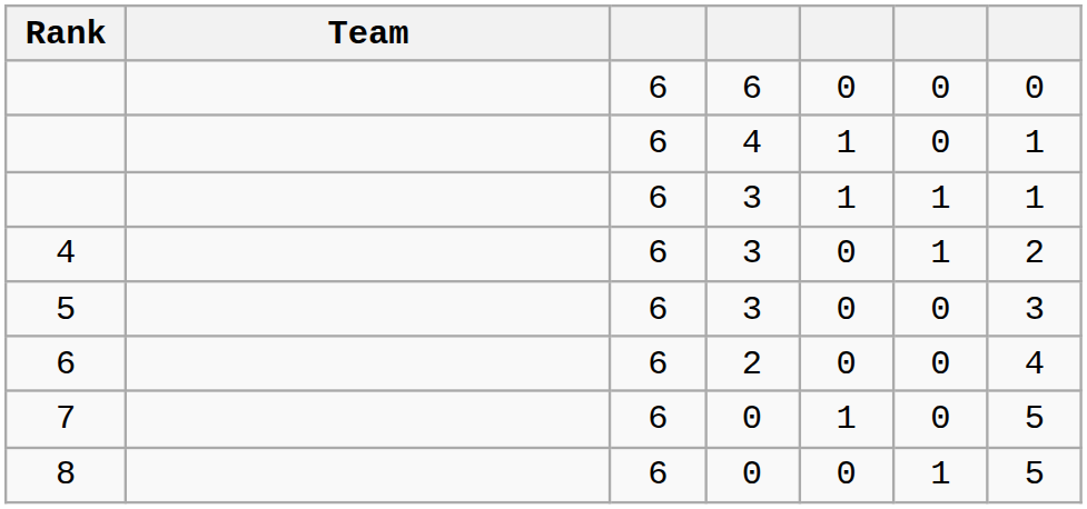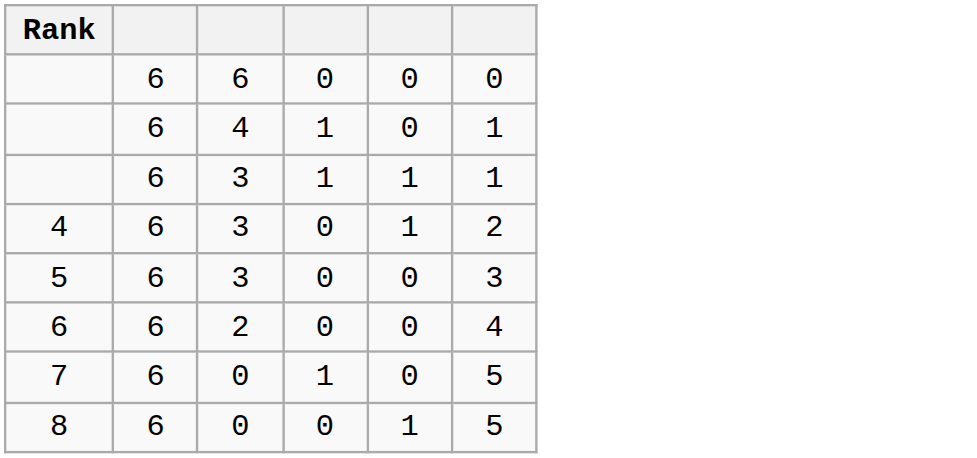- column: Team
